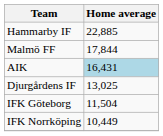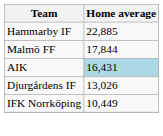Djurgårdens IF | Home average: 13,025 -> 13,026
- row: IFK Göteborg | 11,504
